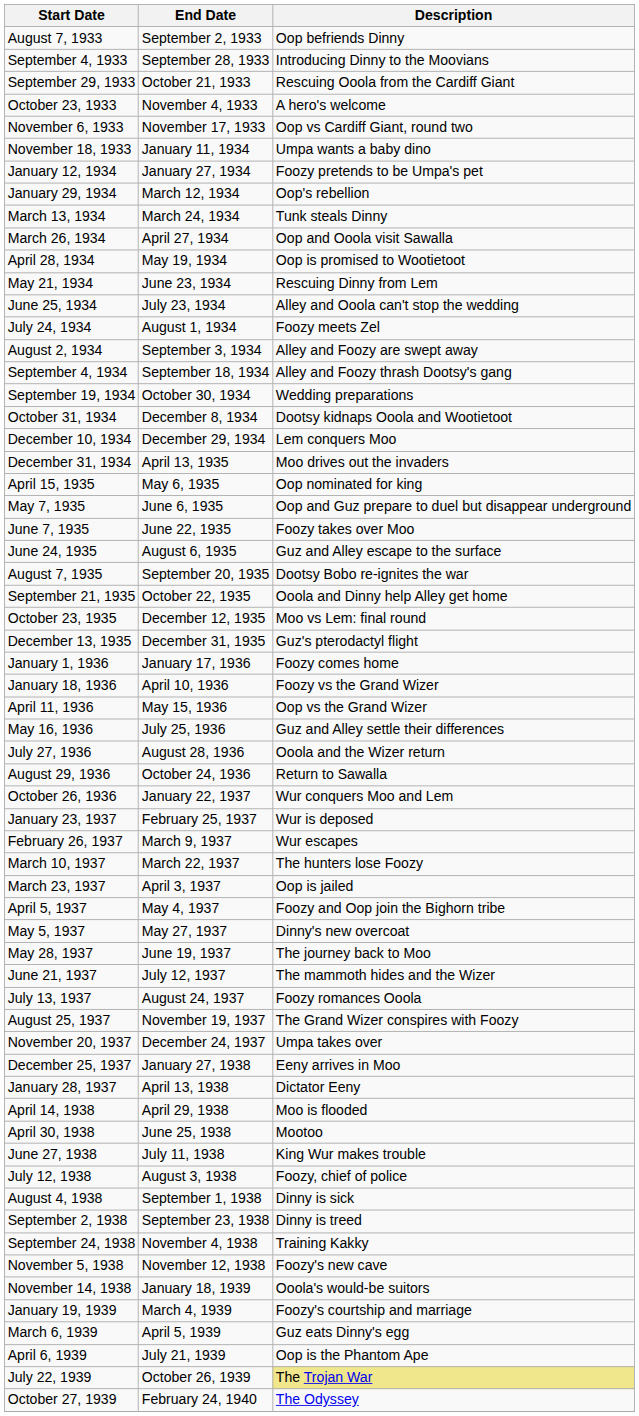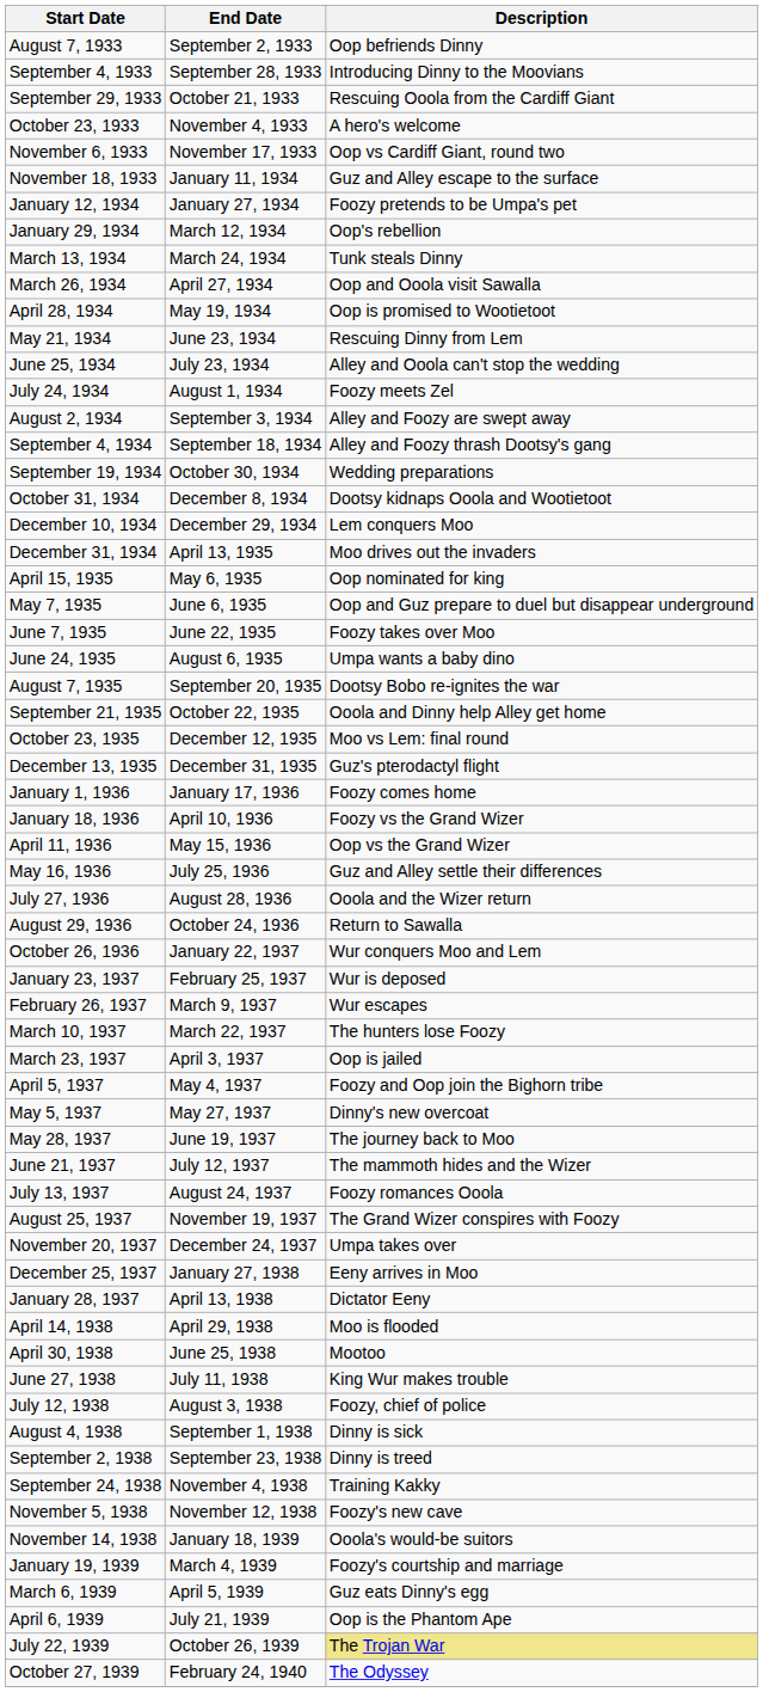November 18, 1933 | Description: Umpa wants a baby dino -> Guz and Alley escape to the surface
June 24, 1935 | Description: Guz and Alley escape to the surface -> Umpa wants a baby dino
